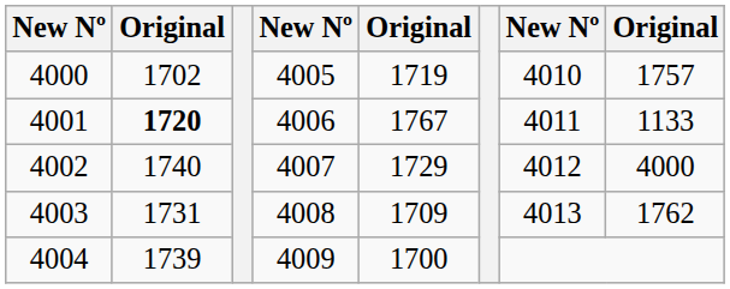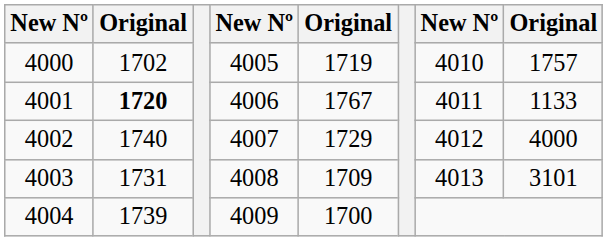4003 | column 8: 1762 -> 3101
